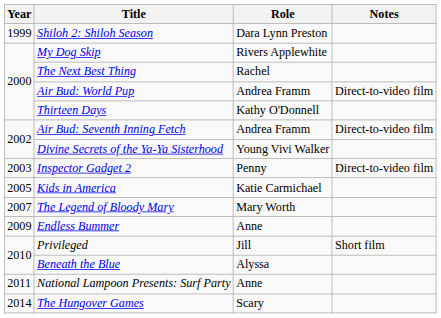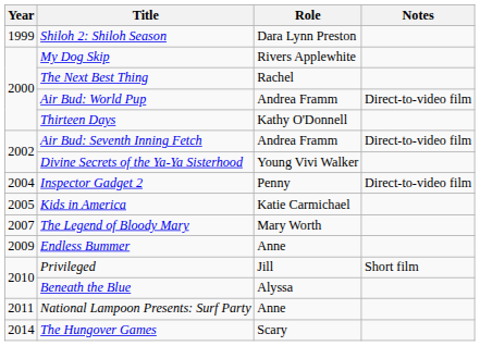Inspector Gadget 2 | Year: 2003 -> 2004
